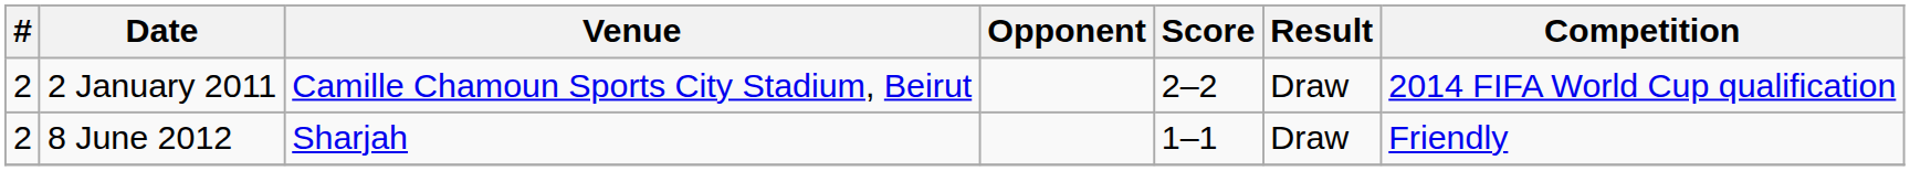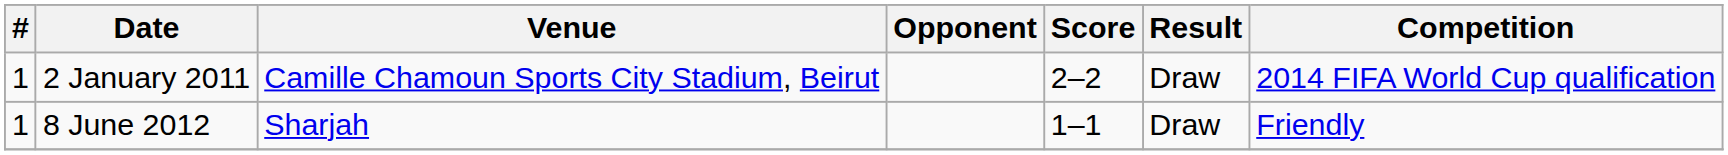2 January 2011 | #: 2 -> 1
8 June 2012 | #: 2 -> 1
